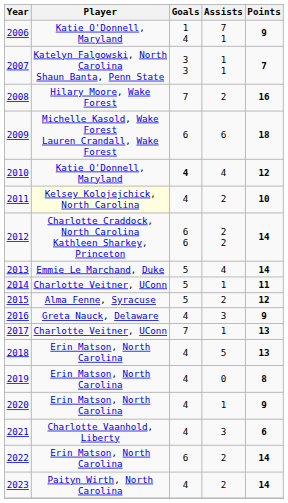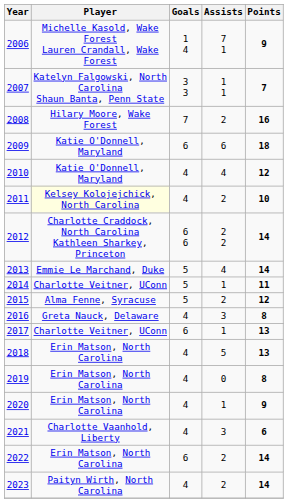2006 | Player: Katie O'Donnell, Maryland -> Michelle Kasold, Wake Forest Lauren Crandall, Wake Forest
2009 | Player: Michelle Kasold, Wake Forest Lauren Crandall, Wake Forest -> Katie O'Donnell, Maryland
2010 | Goals: bold -> normal
2016 | Points: 9 -> 8
2017 | Goals: 7 -> 6
